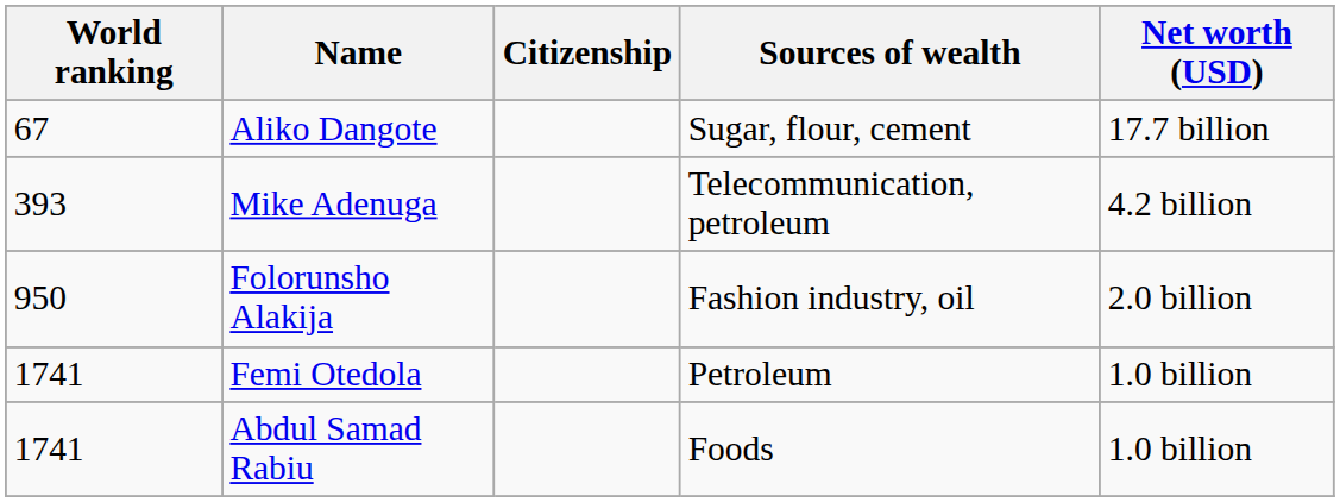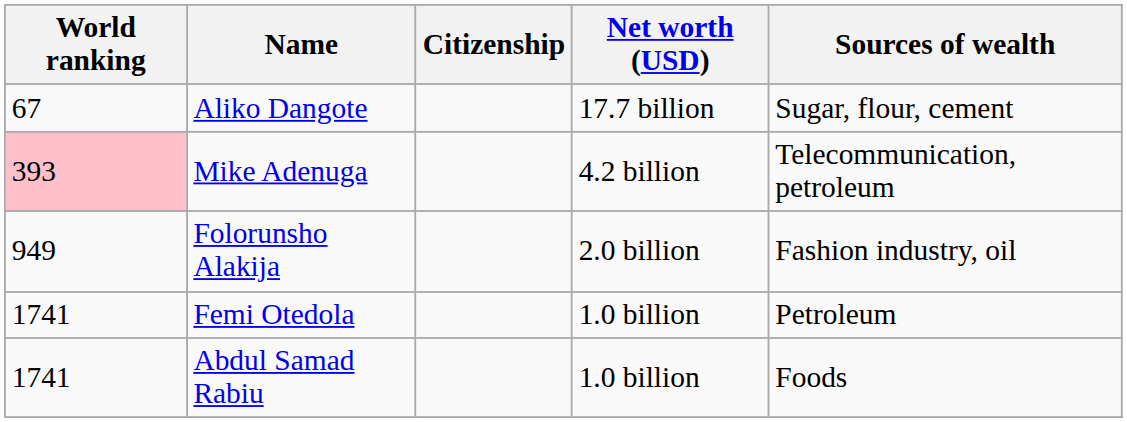columns swapped: Net worth (USD) <-> Sources of wealth
Mike Adenuga | World ranking: no background -> pink background
Folorunsho Alakija | World ranking: 950 -> 949
